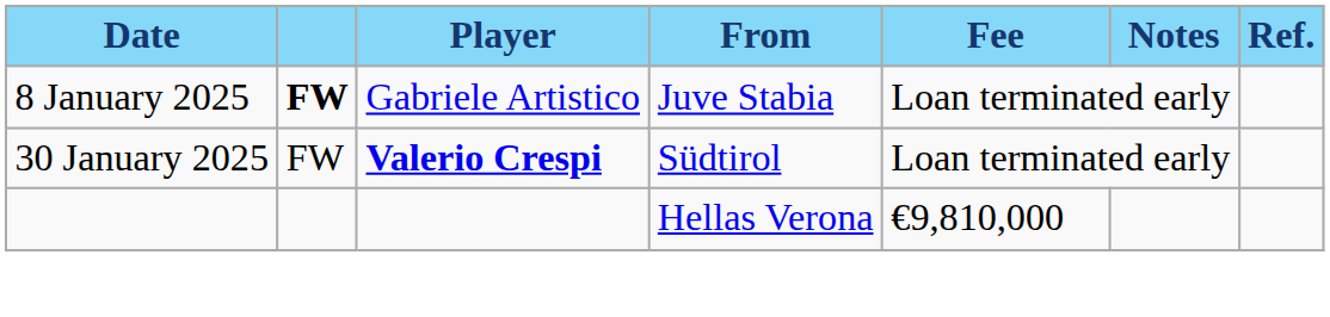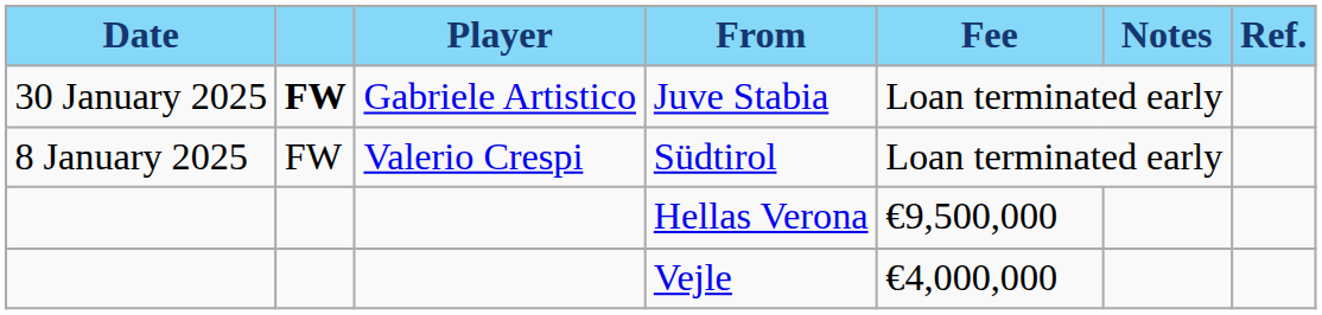Juve Stabia | Date: 8 January 2025 -> 30 January 2025
Südtirol | Date: 30 January 2025 -> 8 January 2025
Südtirol | Player: bold -> normal
Hellas Verona | Fee: €9,810,000 -> €9,500,000
+ row: Vejle | €4,000,000
